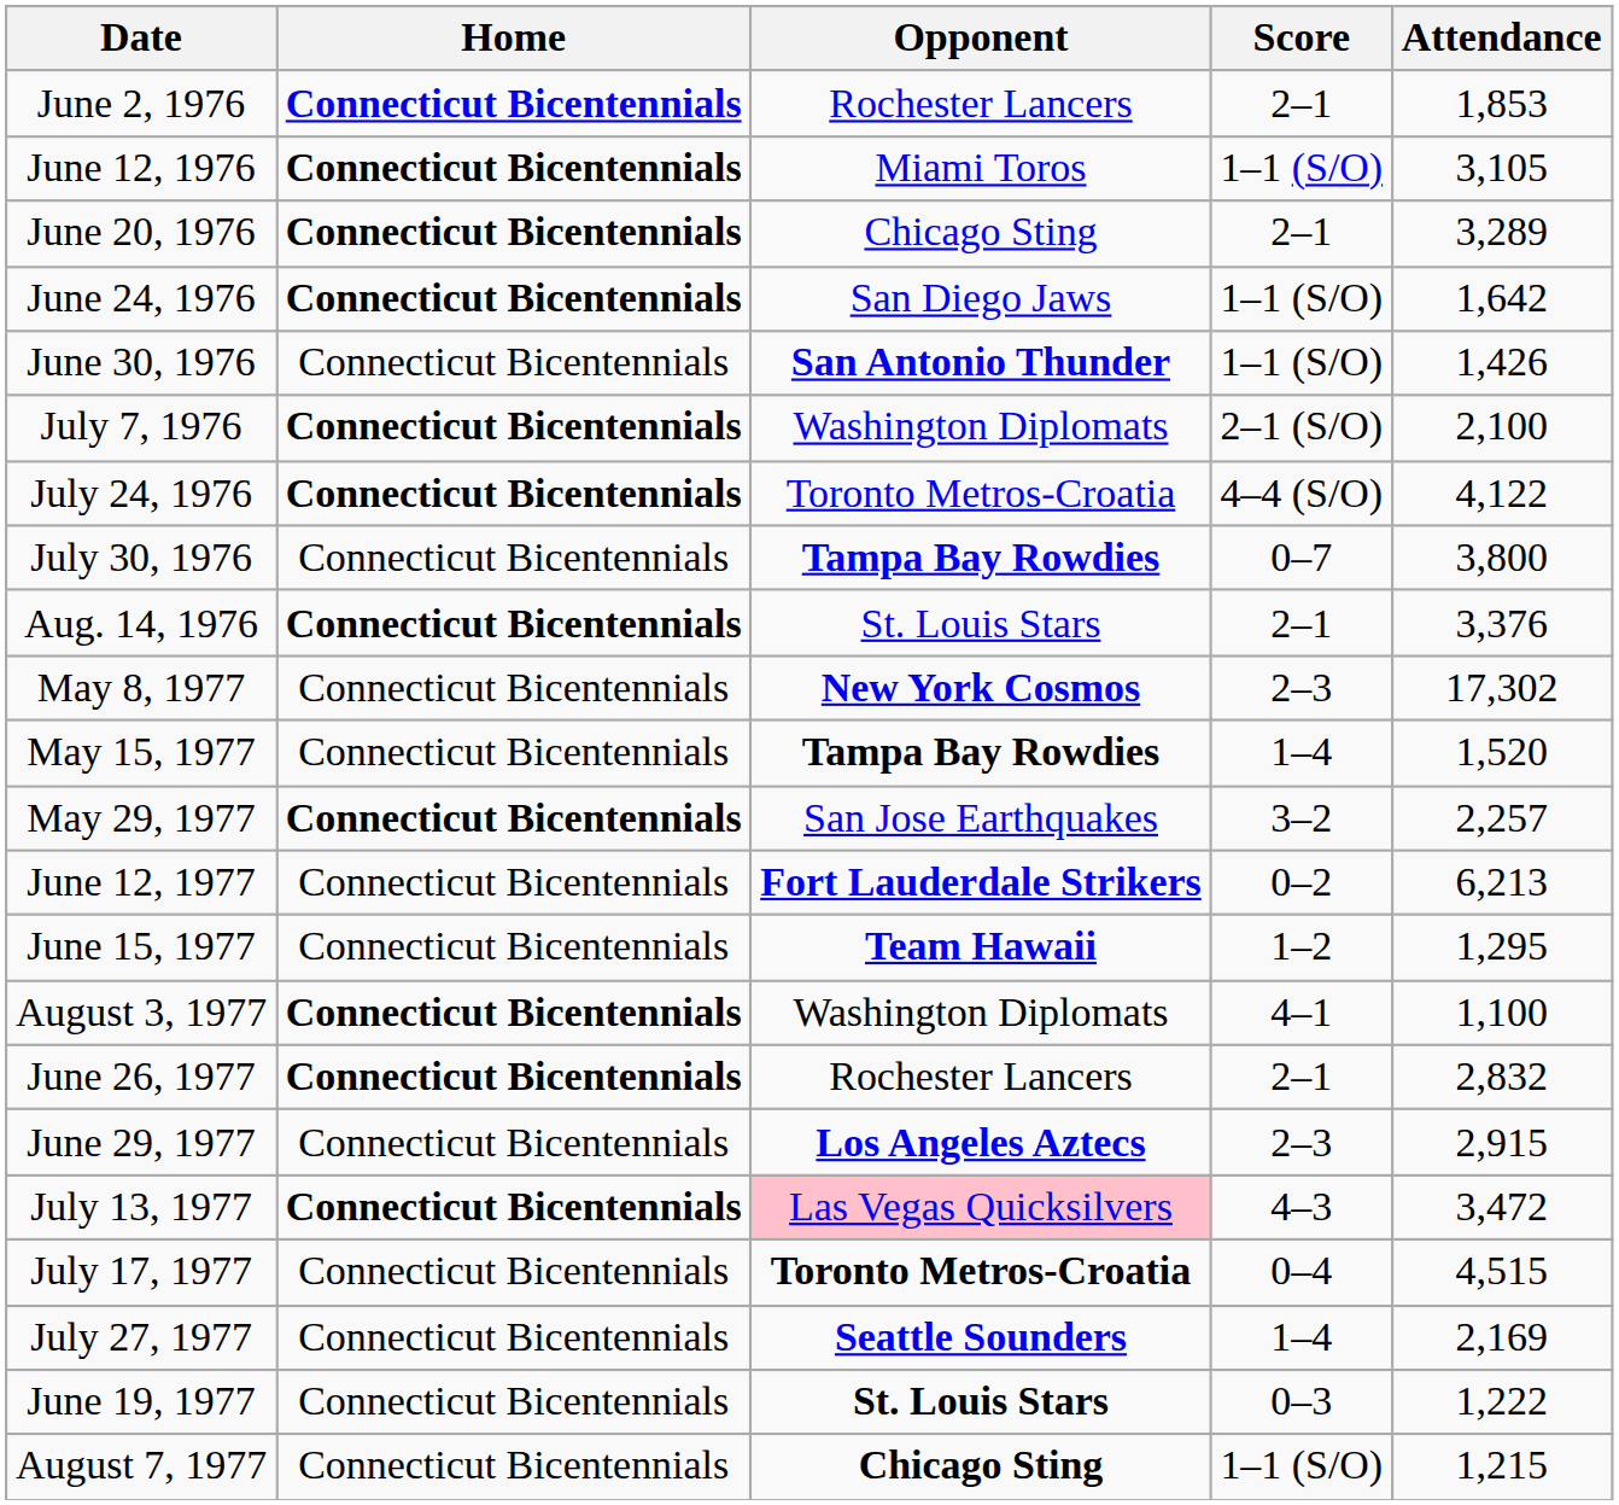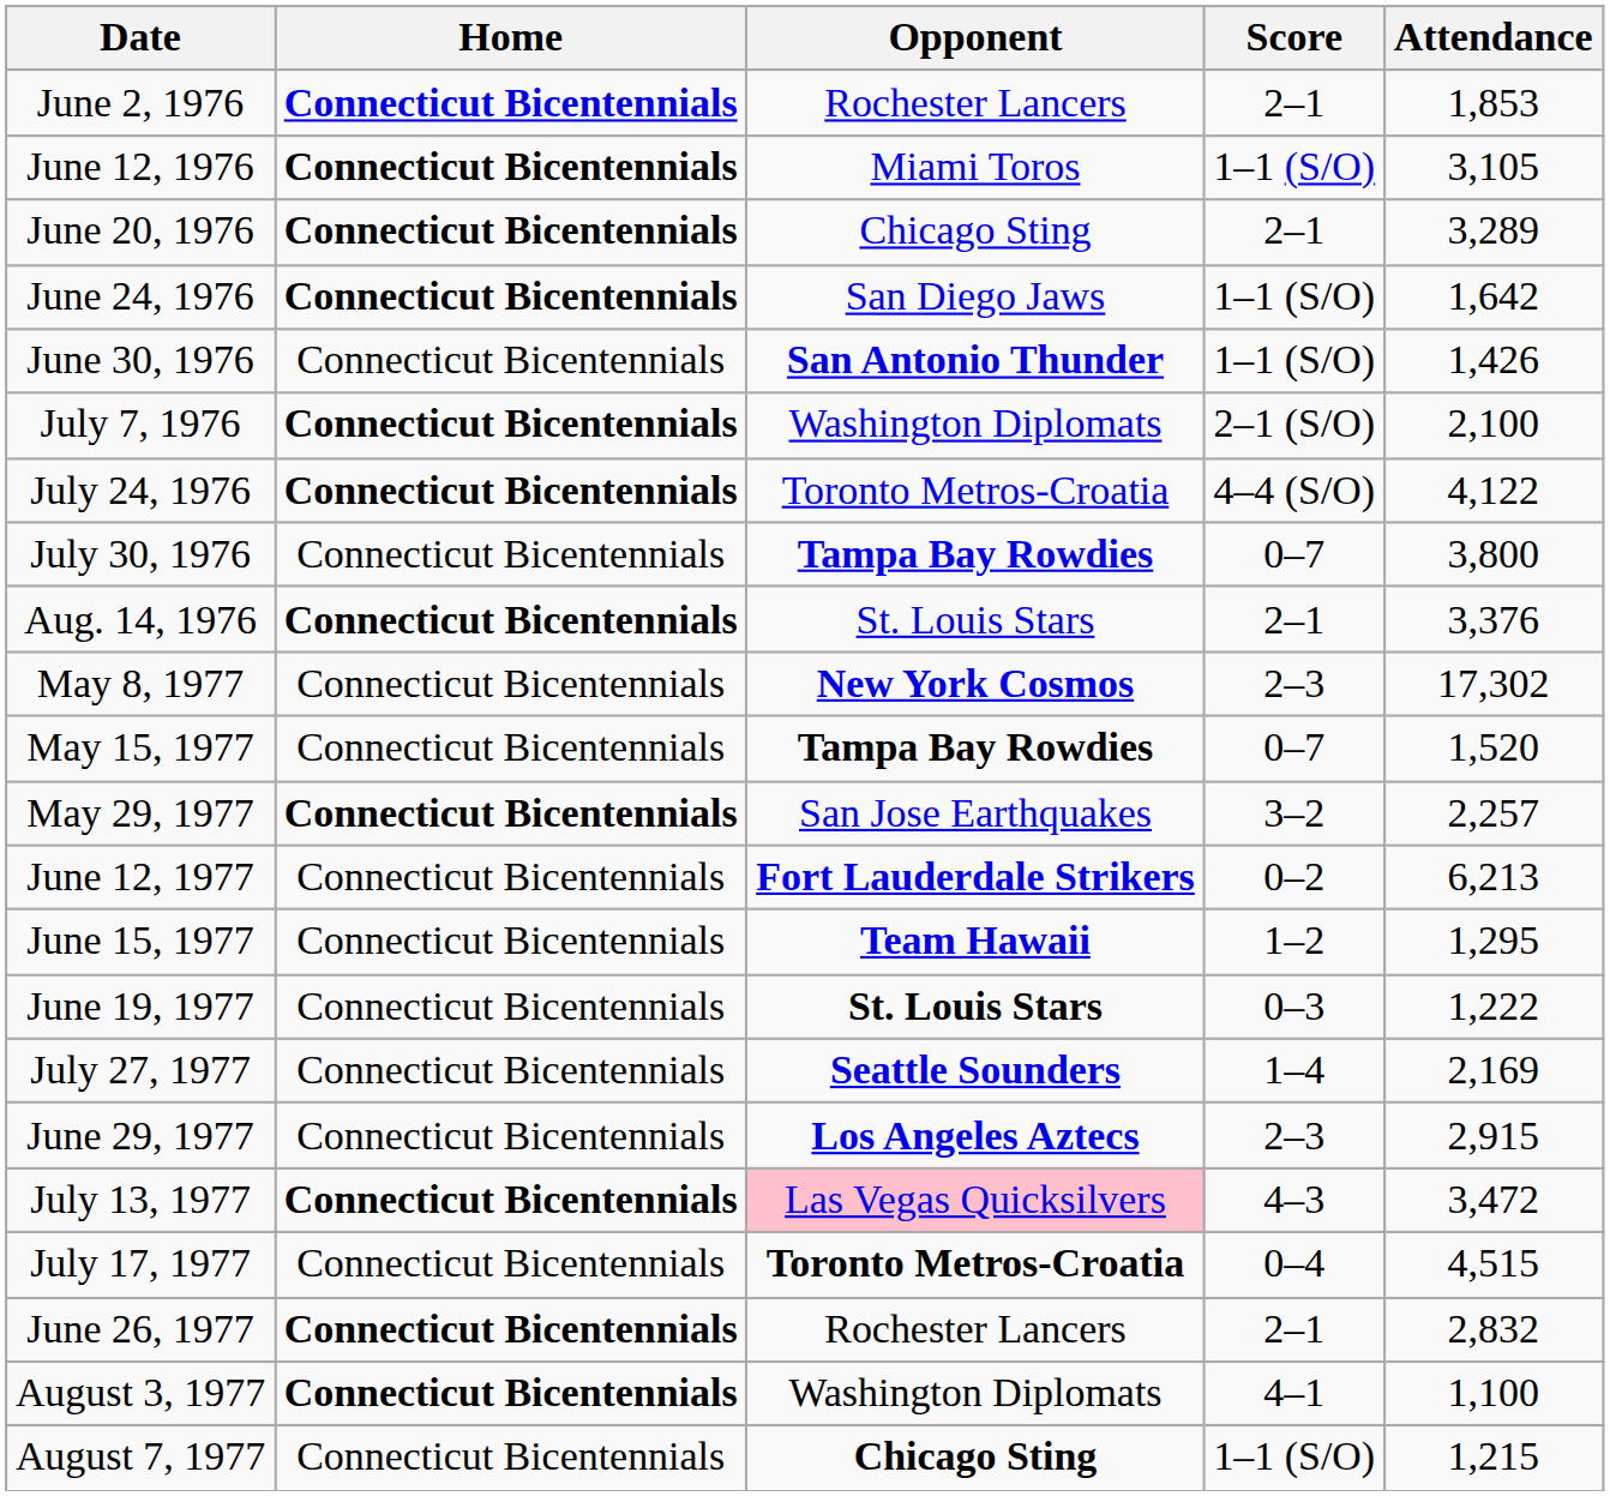May 15, 1977 | Score: 1–4 -> 0–7
rows swapped: June 19, 1977 <-> August 3, 1977
rows swapped: June 26, 1977 <-> July 27, 1977
